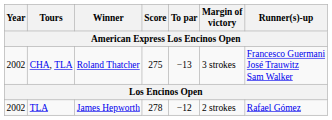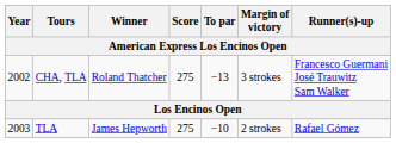TLA | Year: 2002 -> 2003
TLA | Score: 278 -> 275
TLA | To par: −12 -> −10
